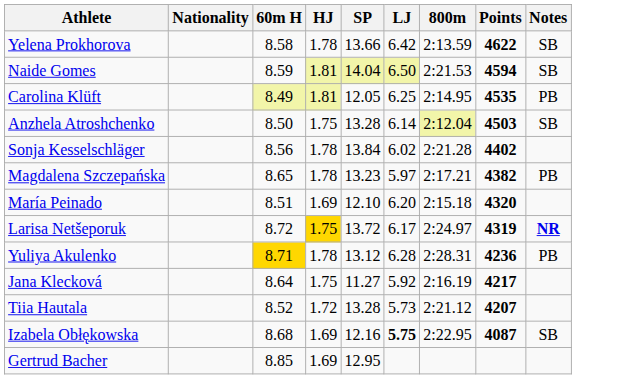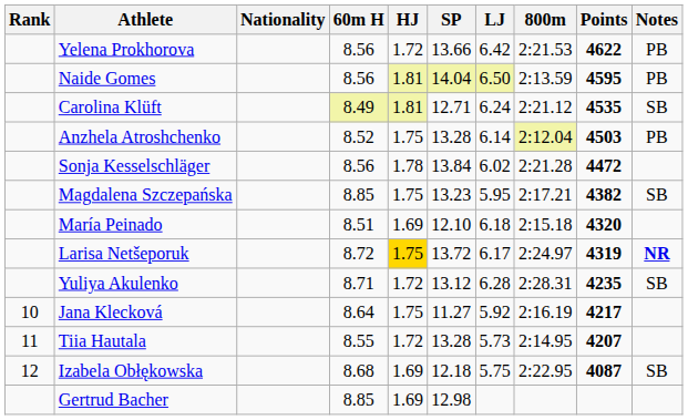+ column: Rank | 10 | 11 | 12
Yelena Prokhorova | 60m H: 8.58 -> 8.56
Yelena Prokhorova | HJ: 1.78 -> 1.72
Yelena Prokhorova | 800m: 2:13.59 -> 2:21.53
Yelena Prokhorova | Notes: SB -> PB
Naide Gomes | 60m H: 8.59 -> 8.56
Naide Gomes | 800m: 2:21.53 -> 2:13.59
Naide Gomes | Points: 4594 -> 4595
Naide Gomes | Notes: SB -> PB
Carolina Klüft | SP: 12.05 -> 12.71
Carolina Klüft | LJ: 6.25 -> 6.24
Carolina Klüft | 800m: 2:14.95 -> 2:21.12
Carolina Klüft | Notes: PB -> SB
Anzhela Atroshchenko | 60m H: 8.50 -> 8.52
Anzhela Atroshchenko | Notes: SB -> PB
Sonja Kesselschläger | Points: 4402 -> 4472
Magdalena Szczepańska | 60m H: 8.65 -> 8.85
Magdalena Szczepańska | HJ: 1.78 -> 1.75
Magdalena Szczepańska | LJ: 5.97 -> 5.95
Magdalena Szczepańska | Notes: PB -> SB
María Peinado | LJ: 6.20 -> 6.18
Yuliya Akulenko | 60m H: gold background -> no background
Yuliya Akulenko | HJ: 1.78 -> 1.72
Yuliya Akulenko | Points: 4236 -> 4235
Yuliya Akulenko | Notes: PB -> SB
Tiia Hautala | 60m H: 8.52 -> 8.55
Tiia Hautala | 800m: 2:21.12 -> 2:14.95
Izabela Obłękowska | SP: 12.16 -> 12.18
Izabela Obłękowska | LJ: bold -> normal
Gertrud Bacher | SP: 12.95 -> 12.98
